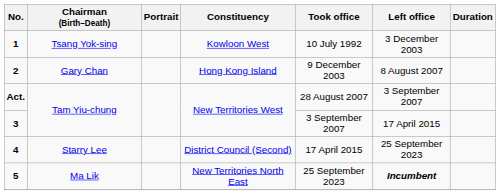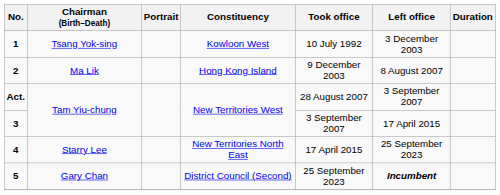2 | Chairman (Birth–Death): Gary Chan -> Ma Lik
4 | Constituency: District Council (Second) -> New Territories North East
5 | Chairman (Birth–Death): Ma Lik -> Gary Chan
5 | Constituency: New Territories North East -> District Council (Second)
